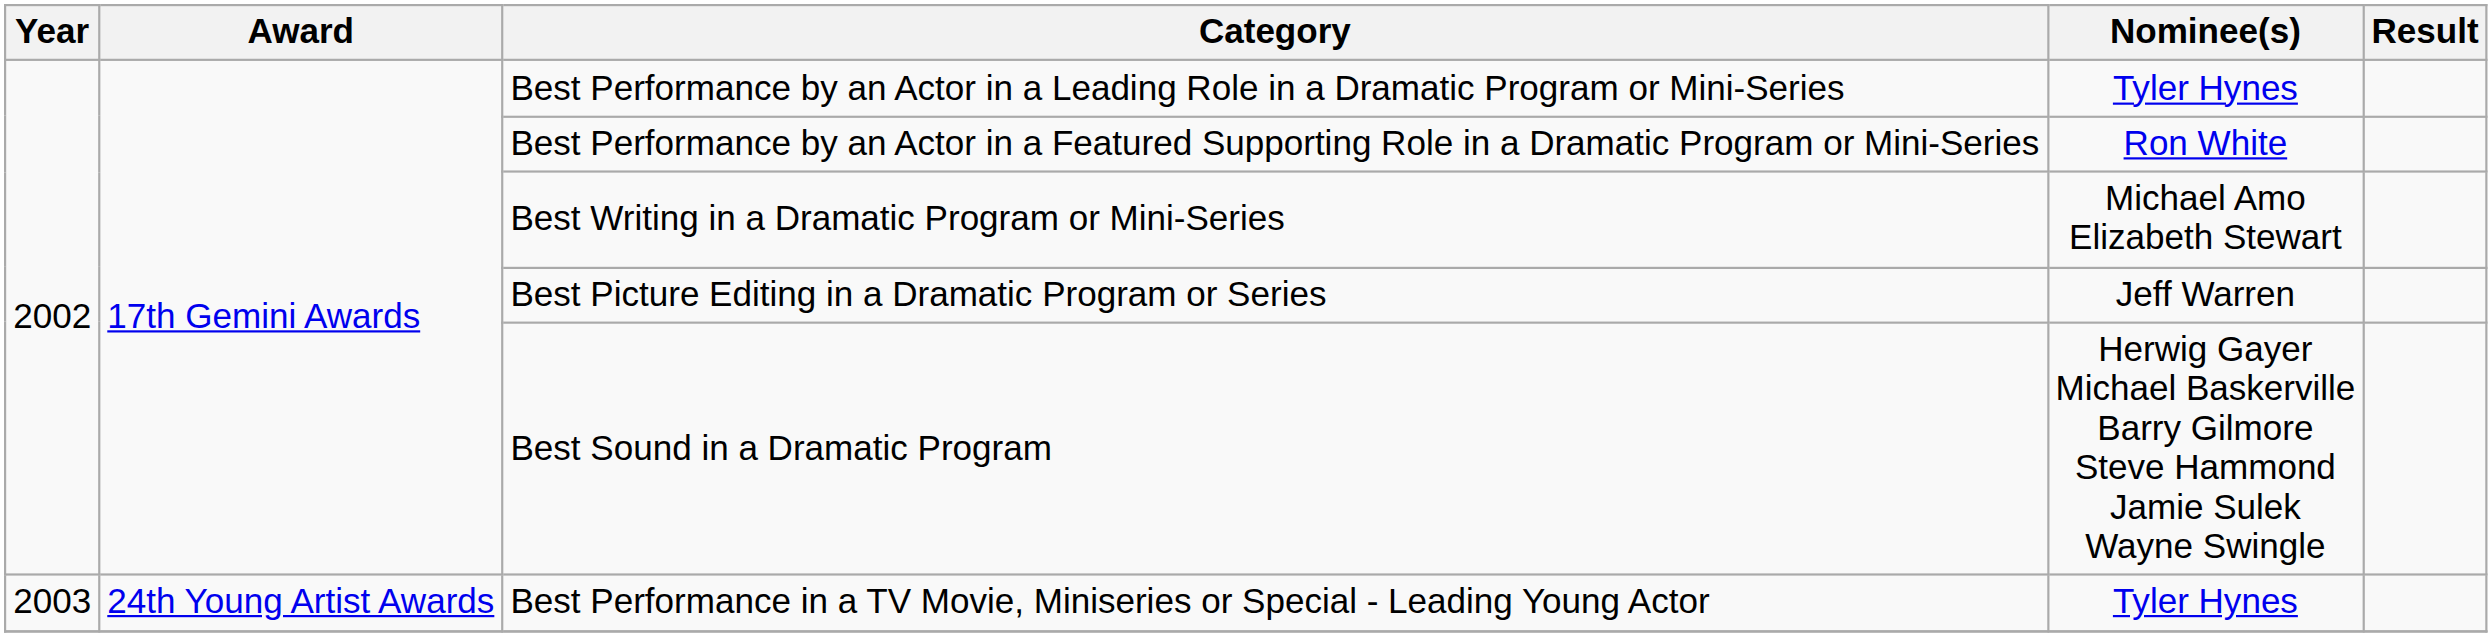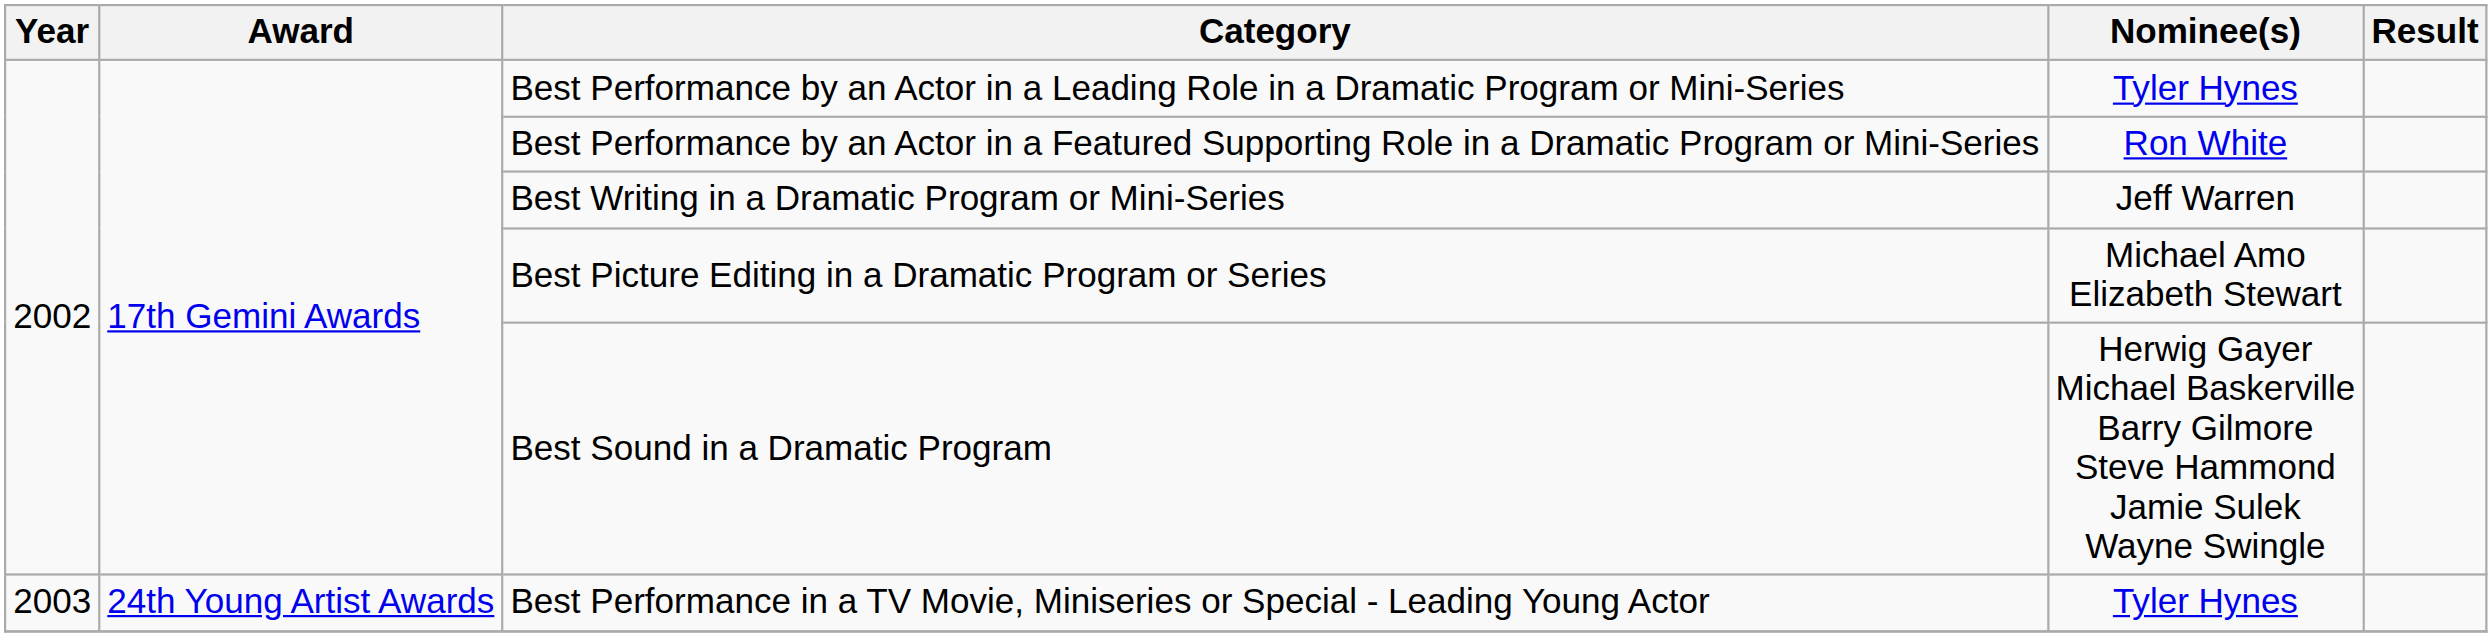Best Writing in a Dramatic Program or Mini-Series | Nominee(s): Michael Amo Elizabeth Stewart -> Jeff Warren
Best Picture Editing in a Dramatic Program or Series | Nominee(s): Jeff Warren -> Michael Amo Elizabeth Stewart
